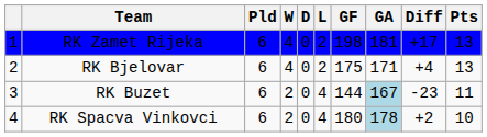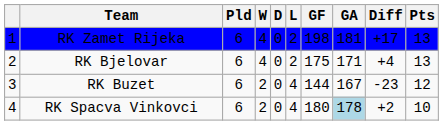RK Buzet | GA: lightblue background -> no background
RK Buzet | Pts: 11 -> 12
